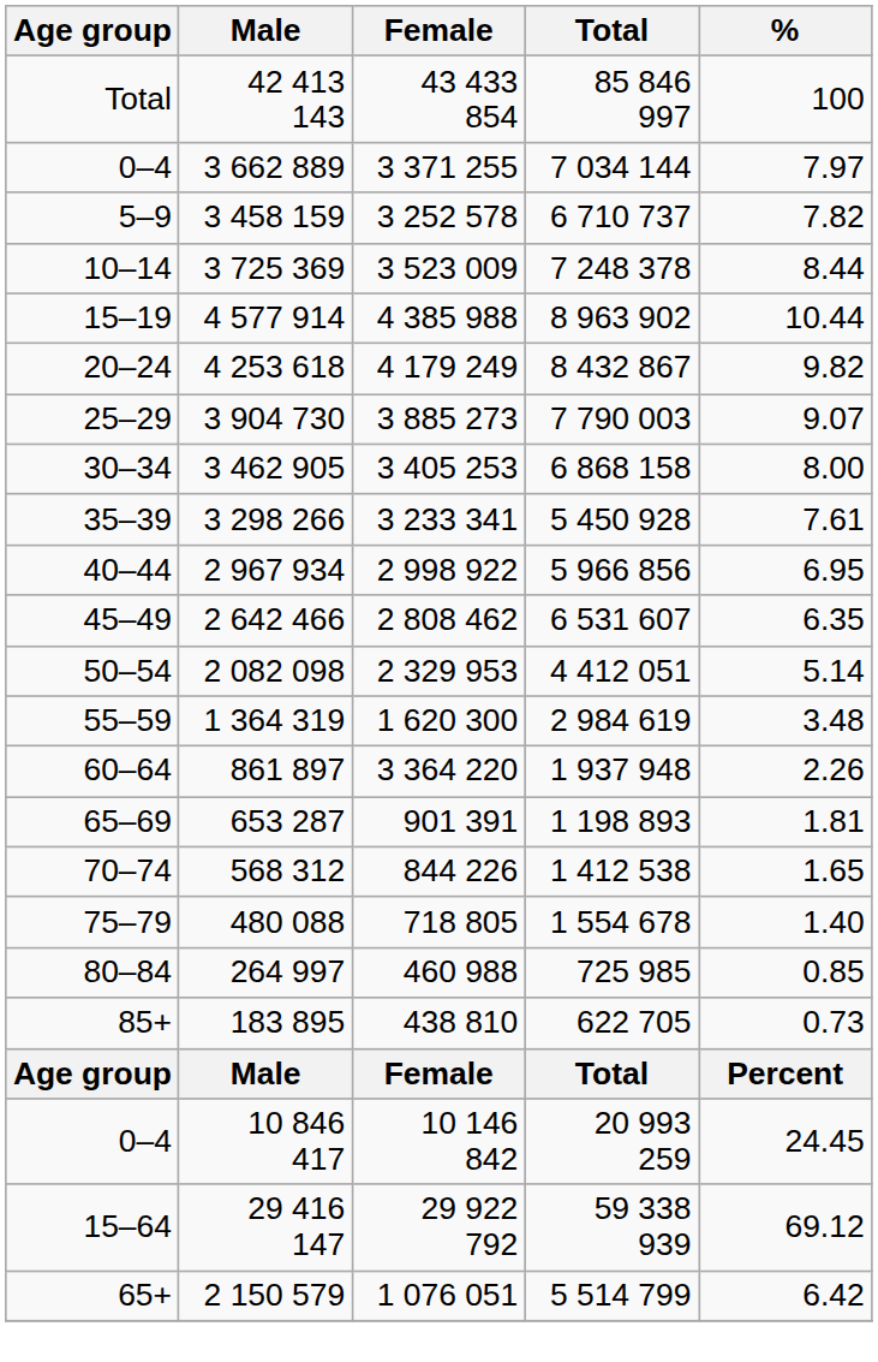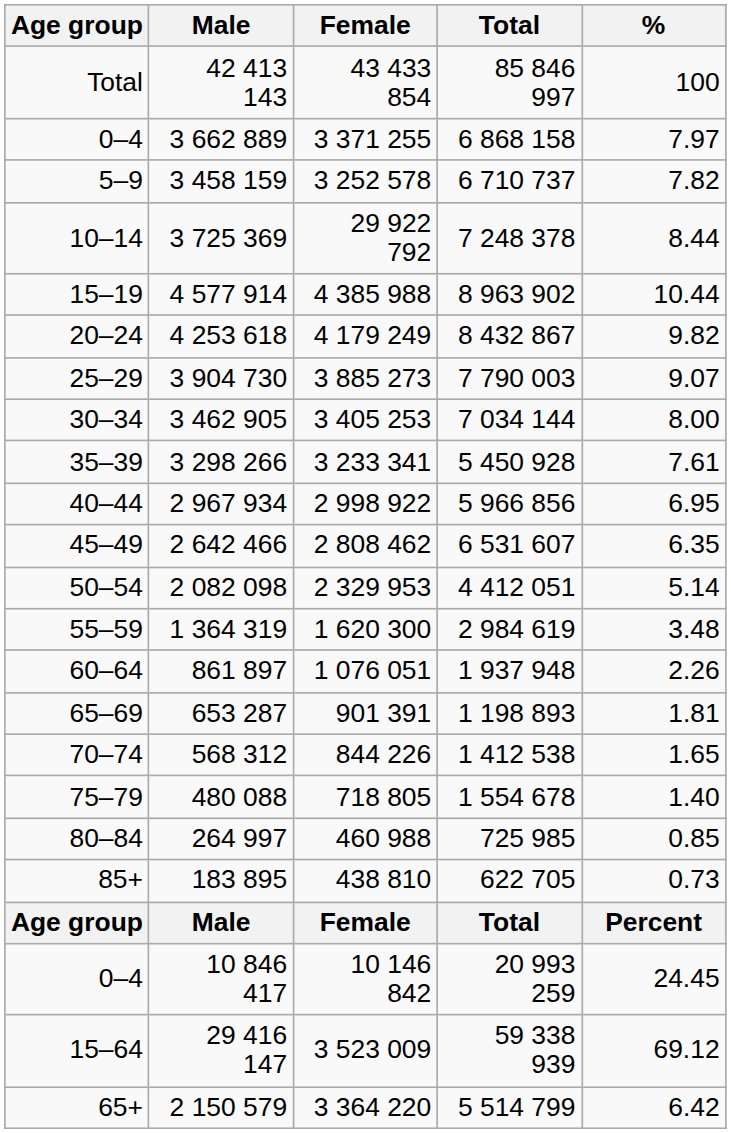3 662 889 | Total: 7 034 144 -> 6 868 158
3 725 369 | Female: 3 523 009 -> 29 922 792
3 462 905 | Total: 6 868 158 -> 7 034 144
861 897 | Female: 3 364 220 -> 1 076 051
29 416 147 | Female: 29 922 792 -> 3 523 009
2 150 579 | Female: 1 076 051 -> 3 364 220
